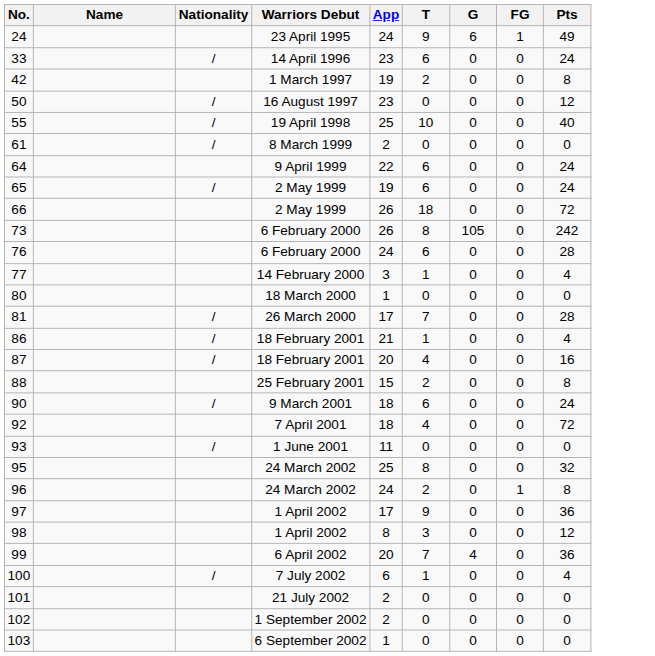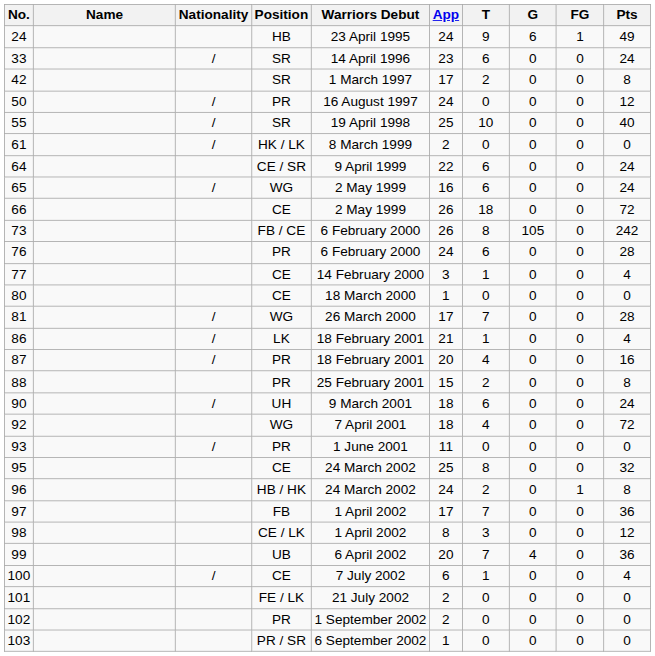+ column: Position | HB | SR | SR | PR | SR | HK / LK | CE / SR | WG | CE | FB / CE | PR | CE | CE | WG | LK | PR | PR | UH | WG | PR | CE | HB / HK | FB | CE / LK | UB | CE | FE / LK | PR | PR / SR
42 | App: 19 -> 17
50 | App: 23 -> 24
65 | App: 19 -> 16
97 | T: 9 -> 7
